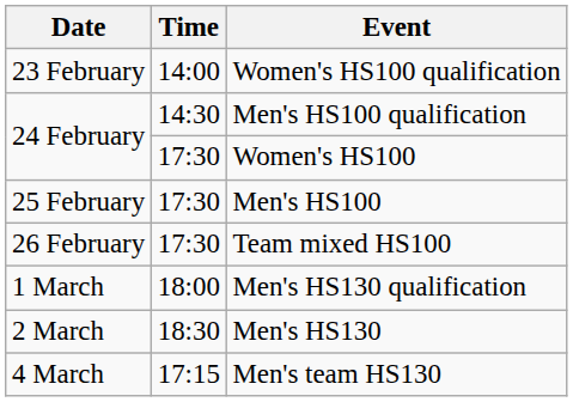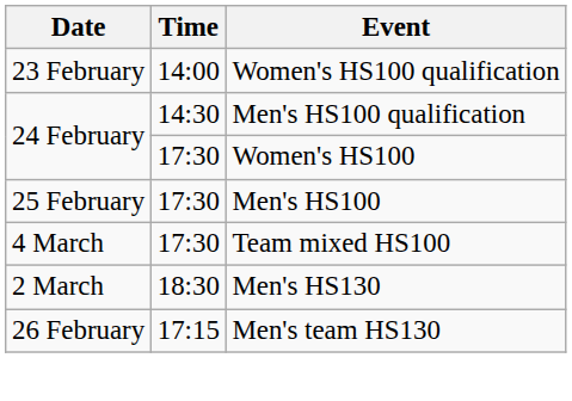Team mixed HS100 | Date: 26 February -> 4 March
- row: 1 March | 18:00 | Men's HS130 qualification
Men's team HS130 | Date: 4 March -> 26 February
